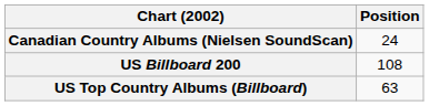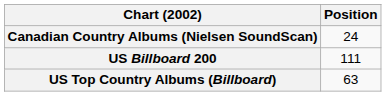US Billboard 200 | Position: 108 -> 111
